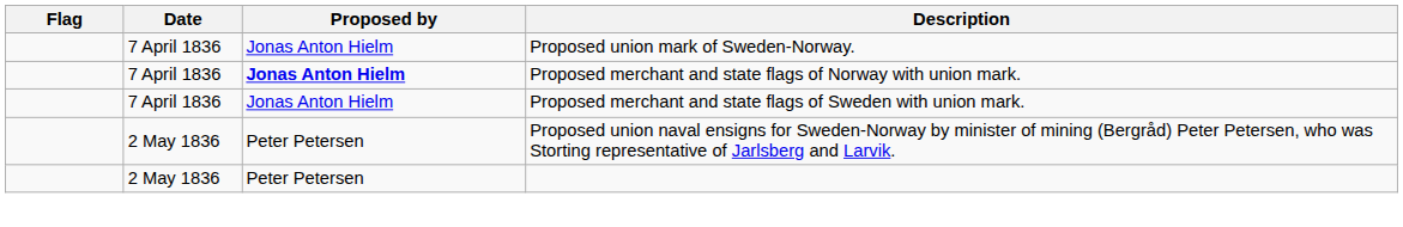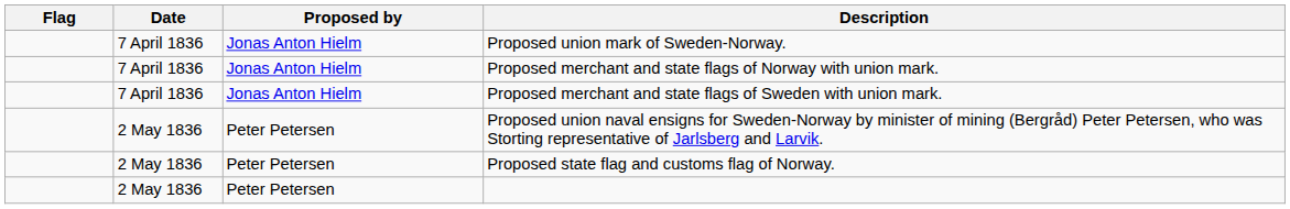Proposed merchant and state flags of Norway with union mark. | Proposed by: bold -> normal
+ row: 2 May 1836 | Peter Petersen | Proposed state flag and customs flag of Norway.
